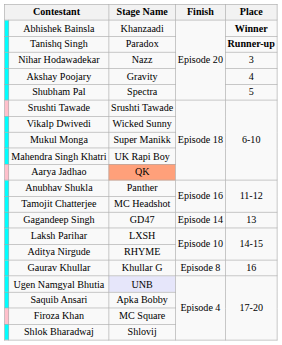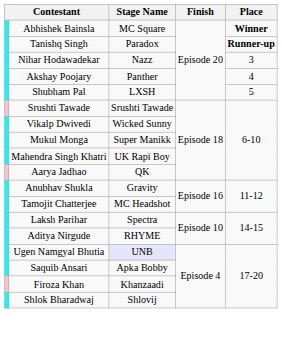Abhishek Bainsla | Stage Name: Khanzaadi -> MC Square
Akshay Poojary | Stage Name: Gravity -> Panther
Shubham Pal | Stage Name: Spectra -> LXSH
Aarya Jadhao | Stage Name: lightsalmon background -> no background
Anubhav Shukla | Stage Name: Panther -> Gravity
- row: Gagandeep Singh | GD47 | Episode 14 | 13
Laksh Parihar | Stage Name: LXSH -> Spectra
- row: Gaurav Khullar | Khullar G | Episode 8 | 16
Firoza Khan | Stage Name: MC Square -> Khanzaadi
